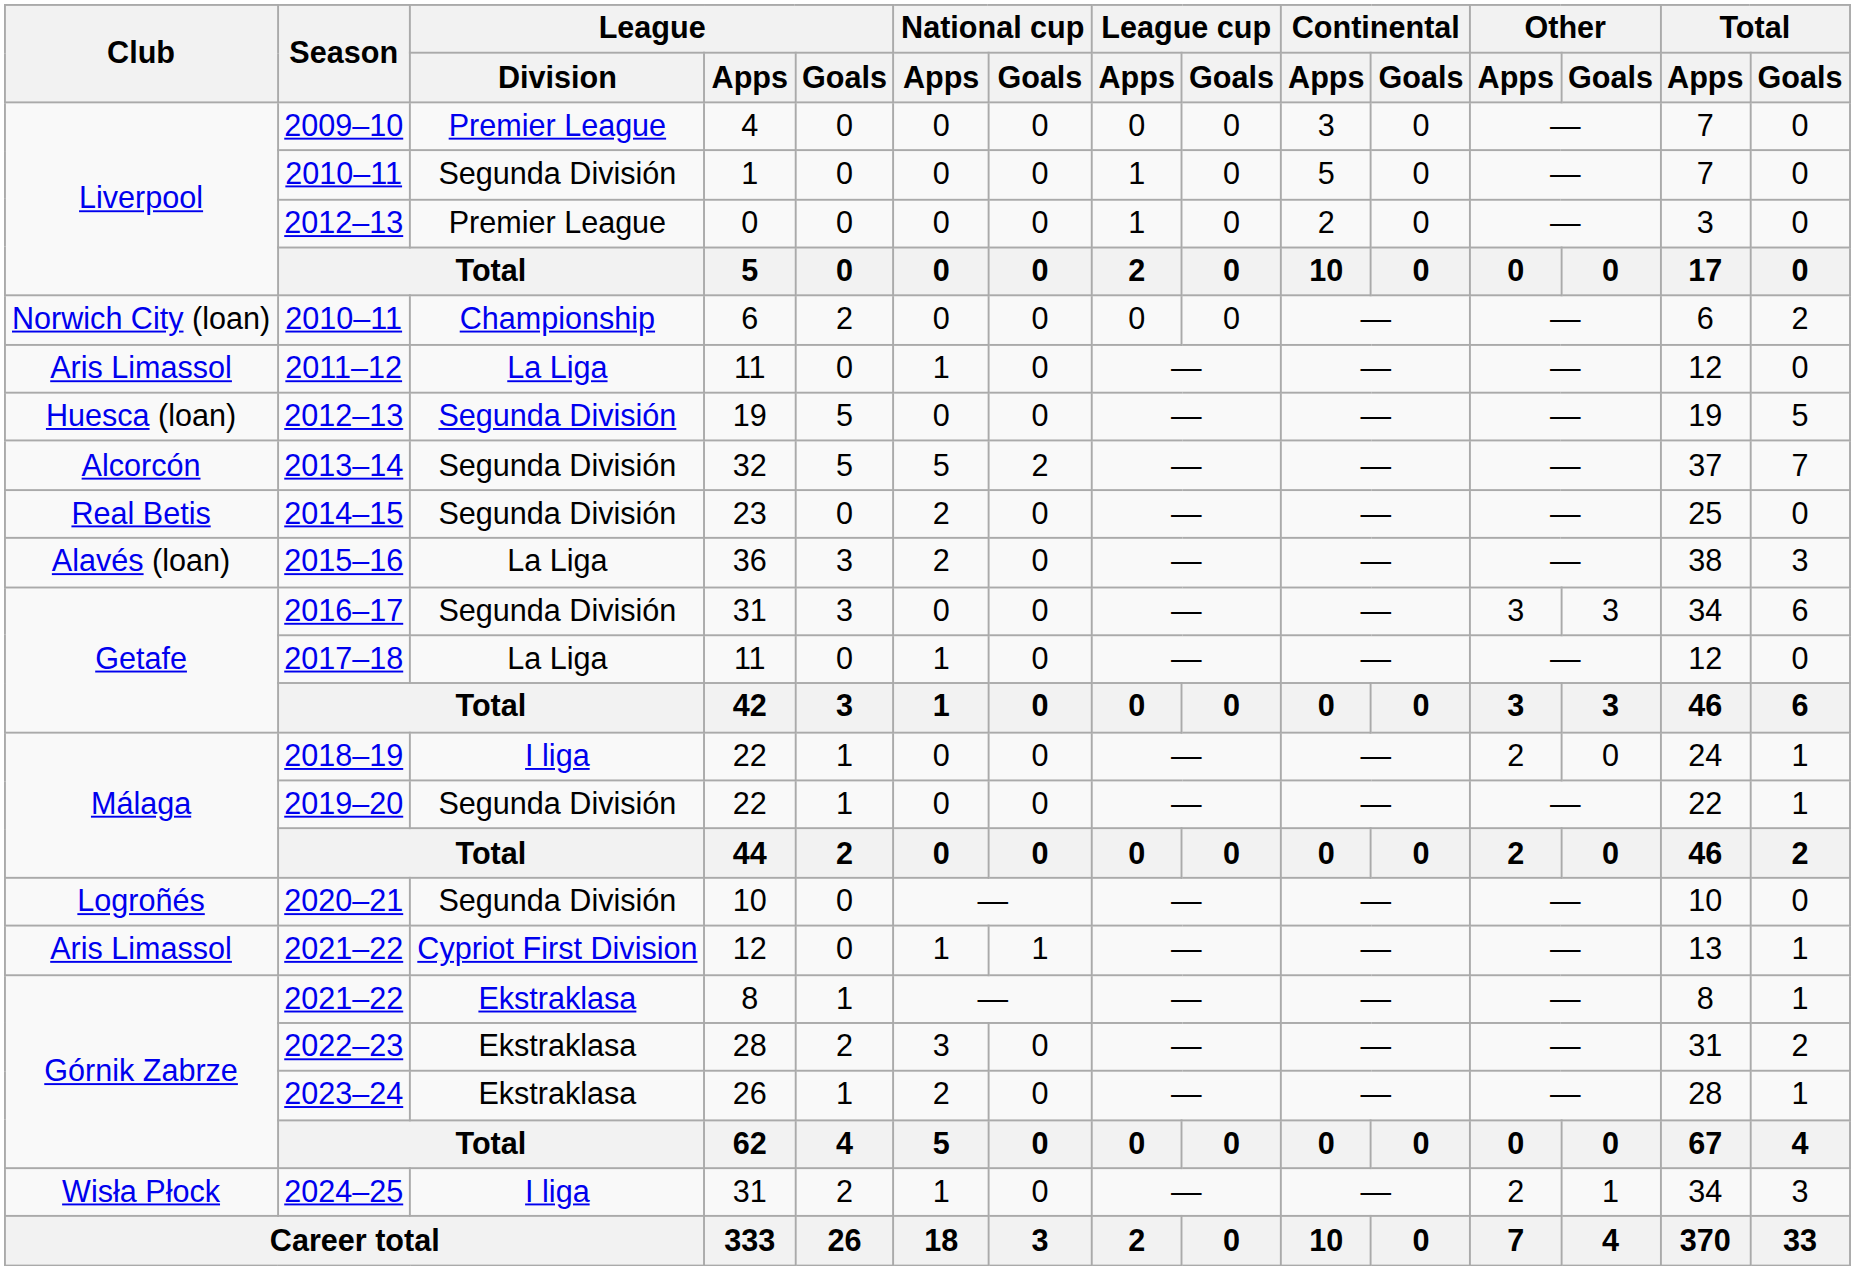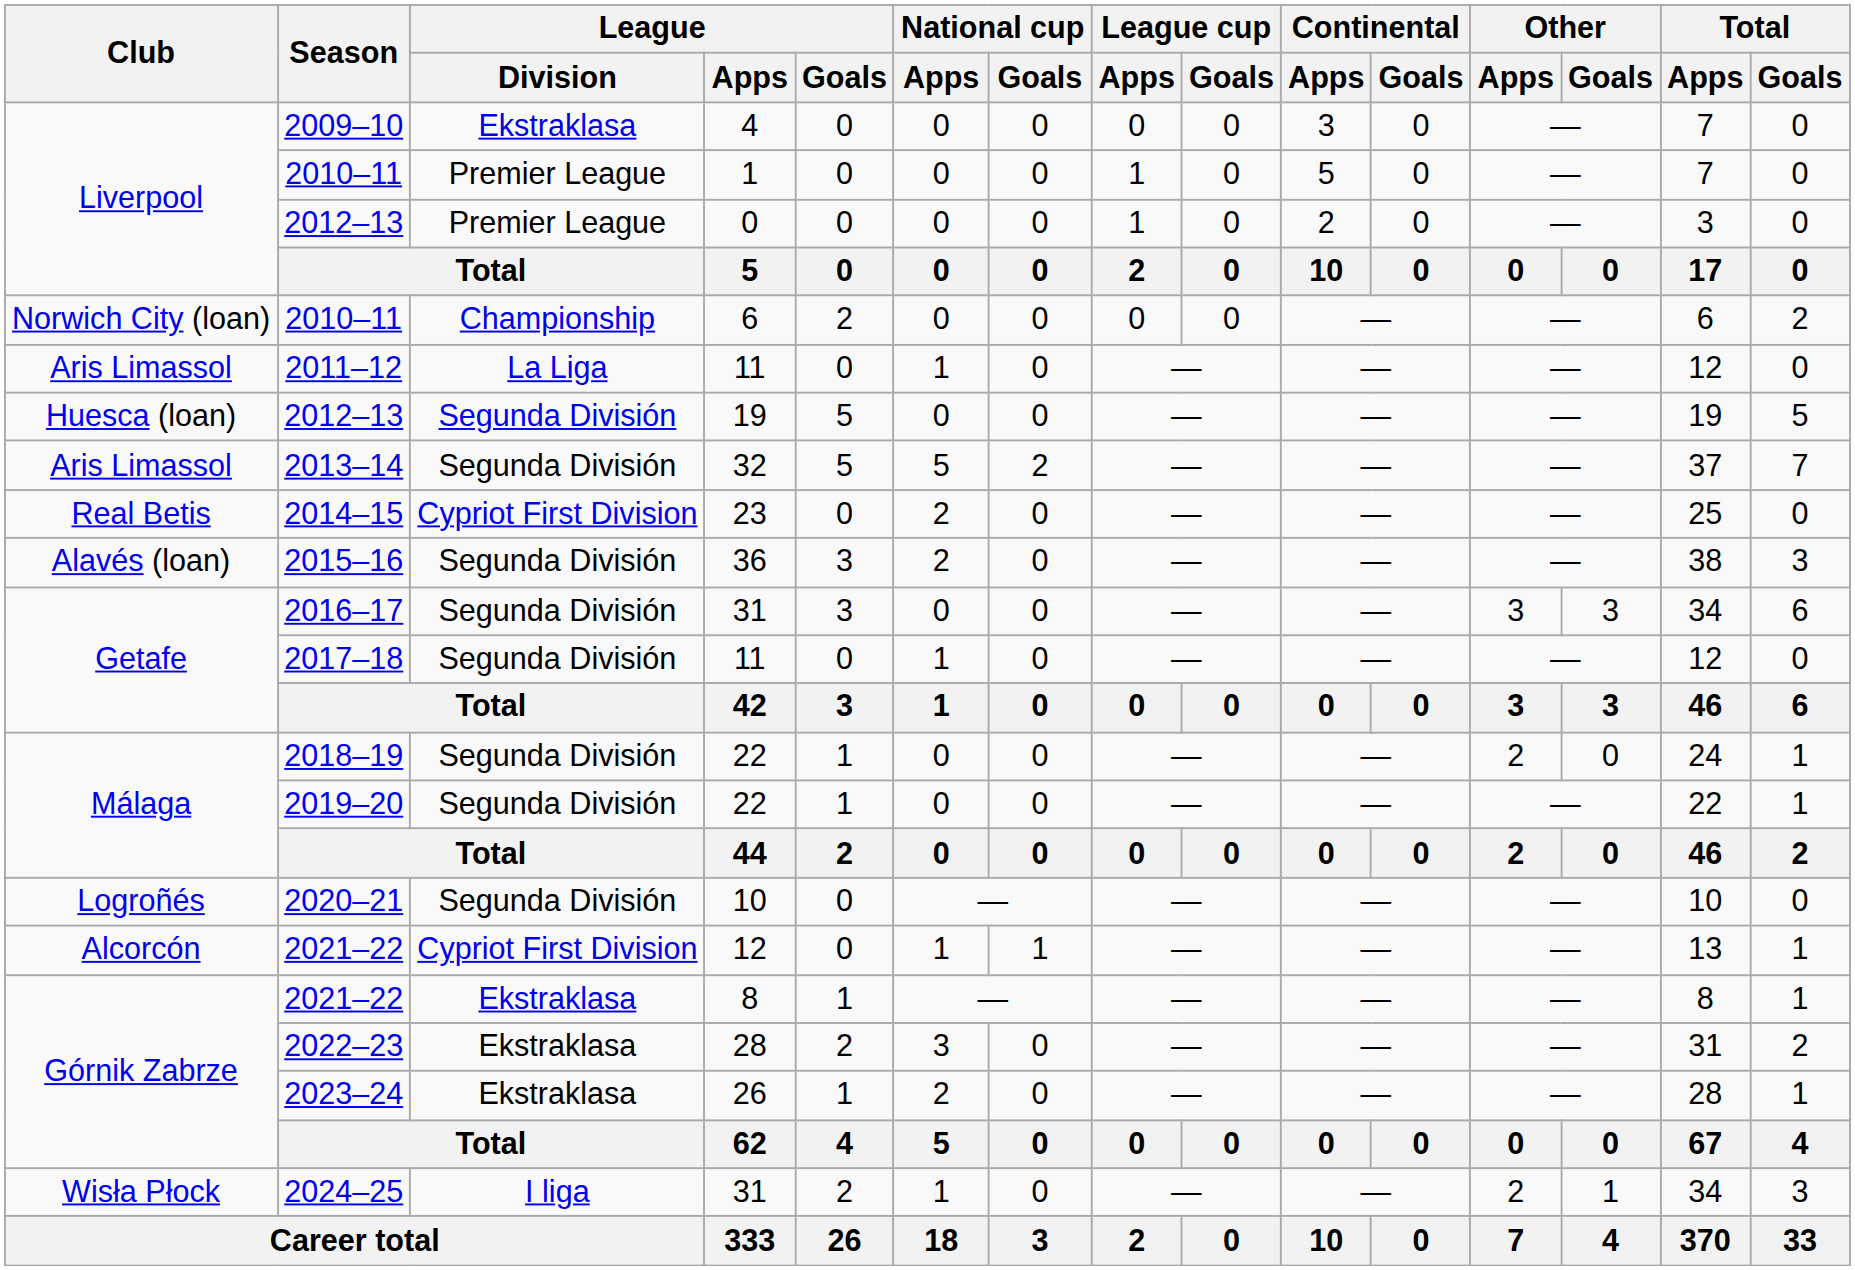2009–10 | League / Division: Premier League -> Ekstraklasa
2010–11 / 1 | League / Division: Segunda División -> Premier League
2013–14 | Club: Alcorcón -> Aris Limassol
2014–15 | League / Division: Segunda División -> Cypriot First Division
2015–16 | League / Division: La Liga -> Segunda División
2017–18 | League / Division: La Liga -> Segunda División
2018–19 | League / Division: I liga -> Segunda División
2021–22 / 12 | Club: Aris Limassol -> Alcorcón
